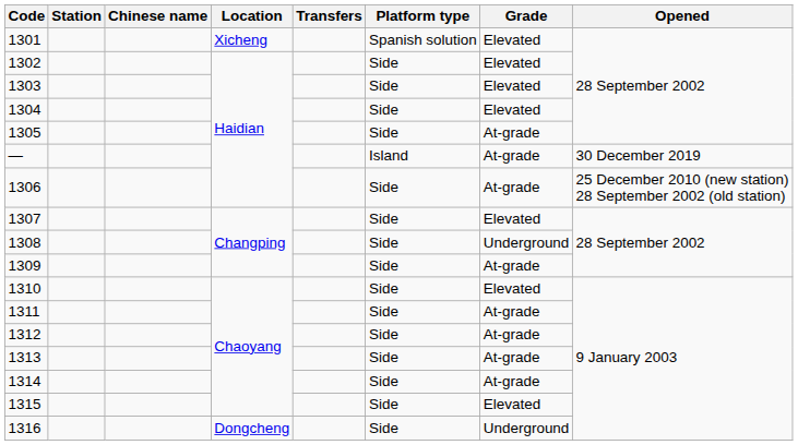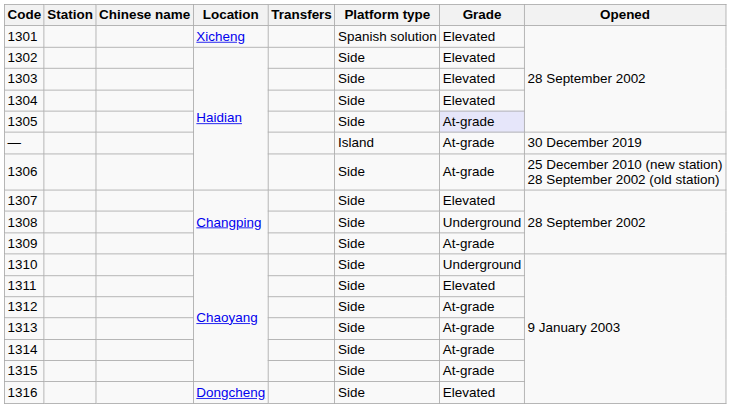1305 | Grade: no background -> lavender background
1310 | Grade: Elevated -> Underground
1311 | Grade: At-grade -> Elevated
1315 | Grade: Elevated -> At-grade
1316 | Grade: Underground -> Elevated
